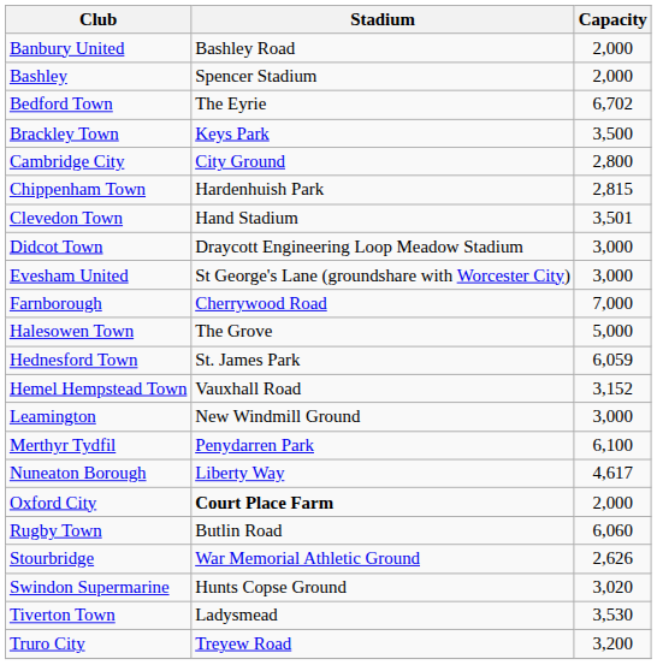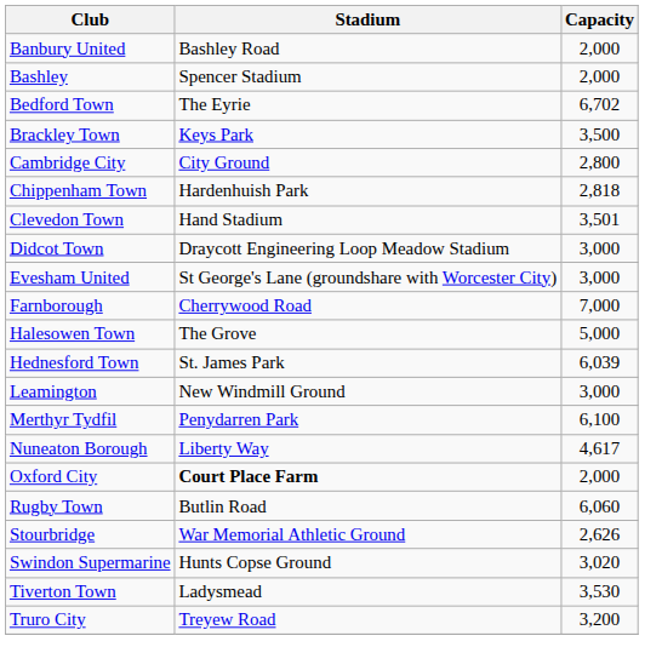Chippenham Town | Capacity: 2,815 -> 2,818
Hednesford Town | Capacity: 6,059 -> 6,039
- row: Hemel Hempstead Town | Vauxhall Road | 3,152
